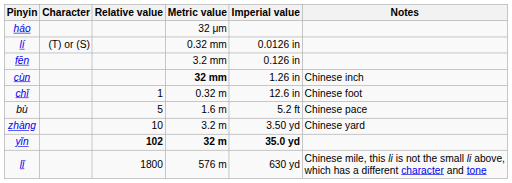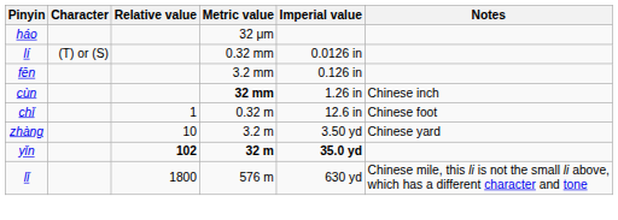- row: bù | 5 | 1.6 m | 5.2 ft | Chinese pace
